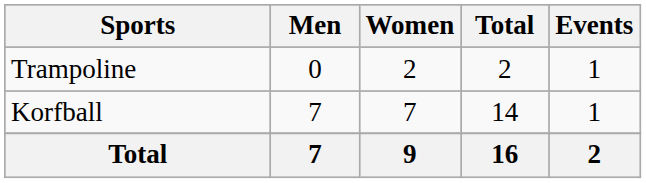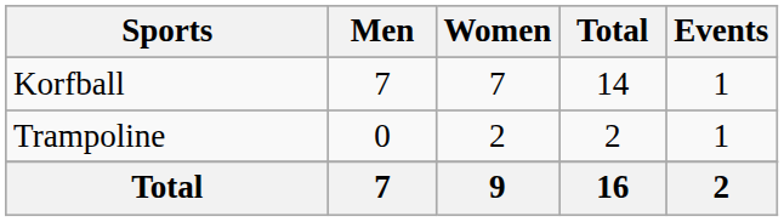rows swapped: Korfball <-> Trampoline
